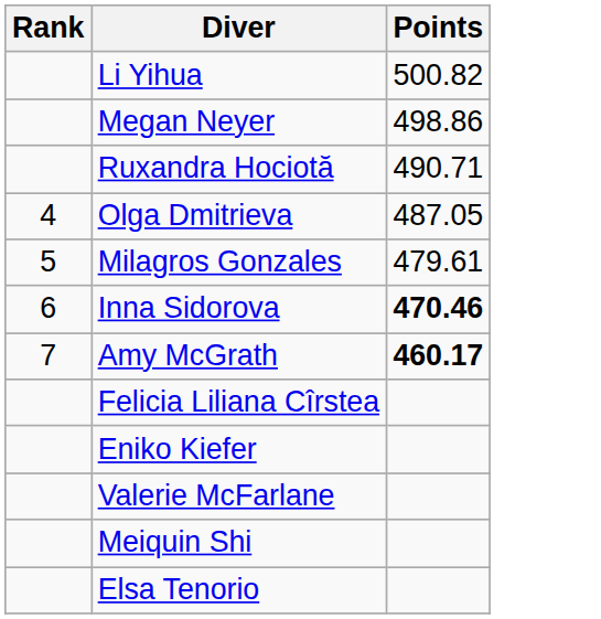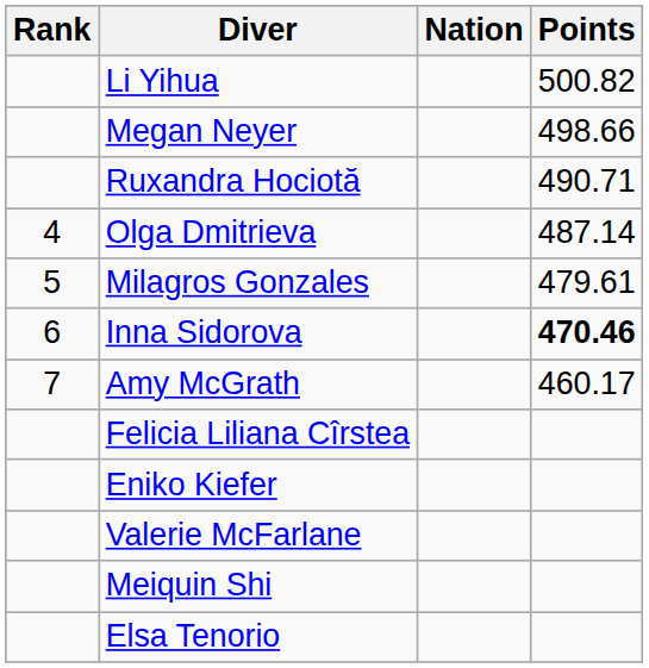+ column: Nation
Megan Neyer | Points: 498.86 -> 498.66
Olga Dmitrieva | Points: 487.05 -> 487.14
Amy McGrath | Points: bold -> normal
